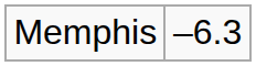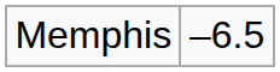Memphis | column 2: –6.3 -> –6.5
